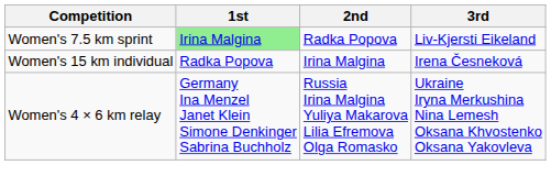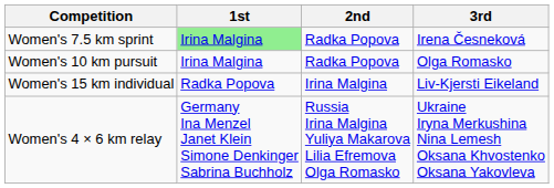Women's 7.5 km sprint | 3rd: Liv-Kjersti Eikeland -> Irena Česneková
+ row: Women's 10 km pursuit | Irina Malgina | Radka Popova | Olga Romasko
Women's 15 km individual | 3rd: Irena Česneková -> Liv-Kjersti Eikeland
